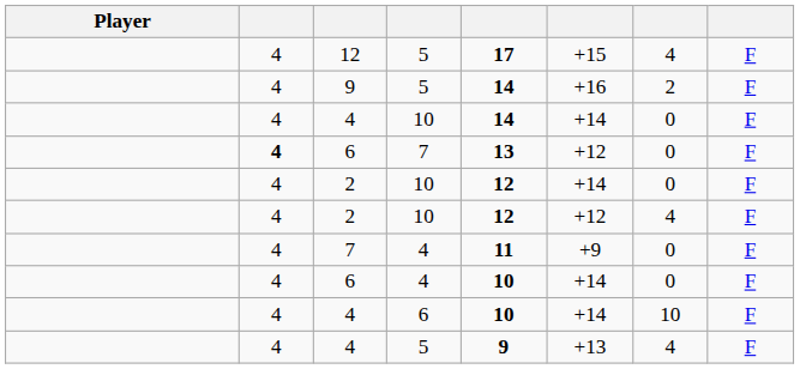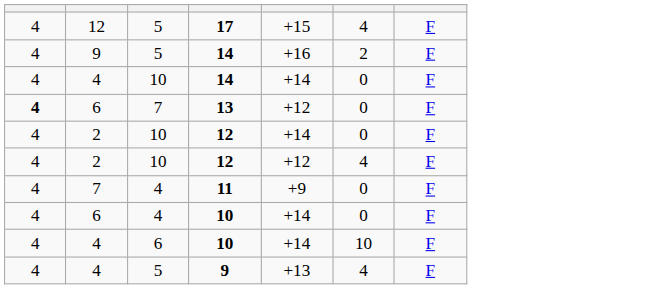- column: Player
